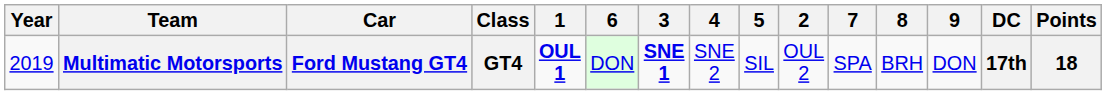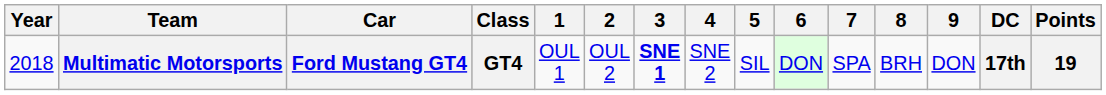columns swapped: 2 <-> 6
Multimatic Motorsports | Year: 2019 -> 2018
Multimatic Motorsports | 1: bold -> normal
Multimatic Motorsports | Points: 18 -> 19
